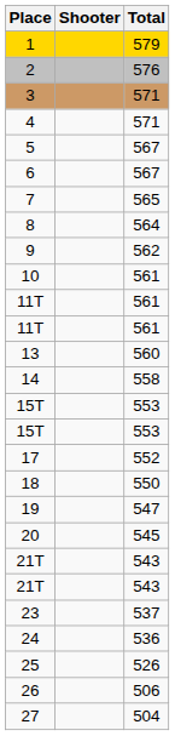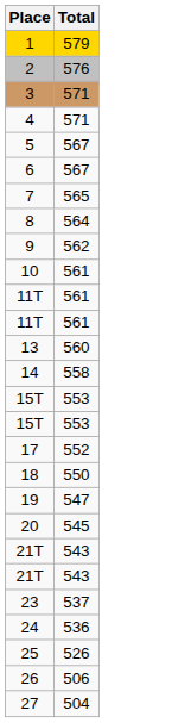- column: Shooter
